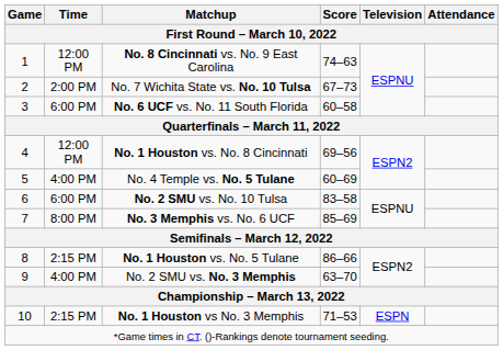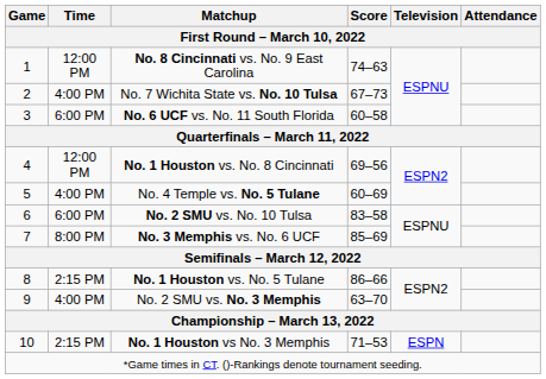No. 7 Wichita State vs. No. 10 Tulsa | Time: 2:00 PM -> 4:00 PM
